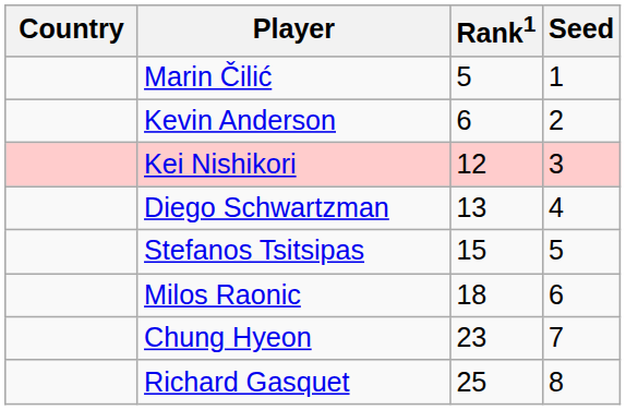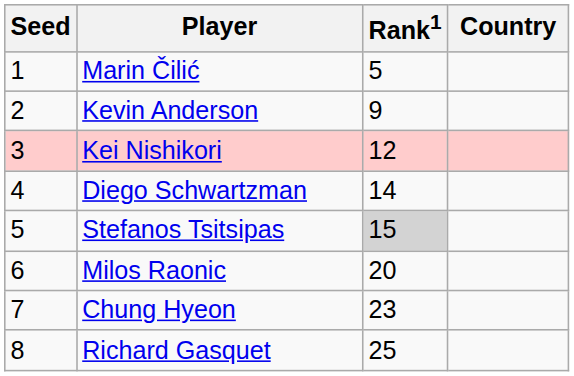columns swapped: Country <-> Seed
Kevin Anderson | Rank1: 6 -> 9
Diego Schwartzman | Rank1: 13 -> 14
Stefanos Tsitsipas | Rank1: no background -> lightgrey background
Milos Raonic | Rank1: 18 -> 20
